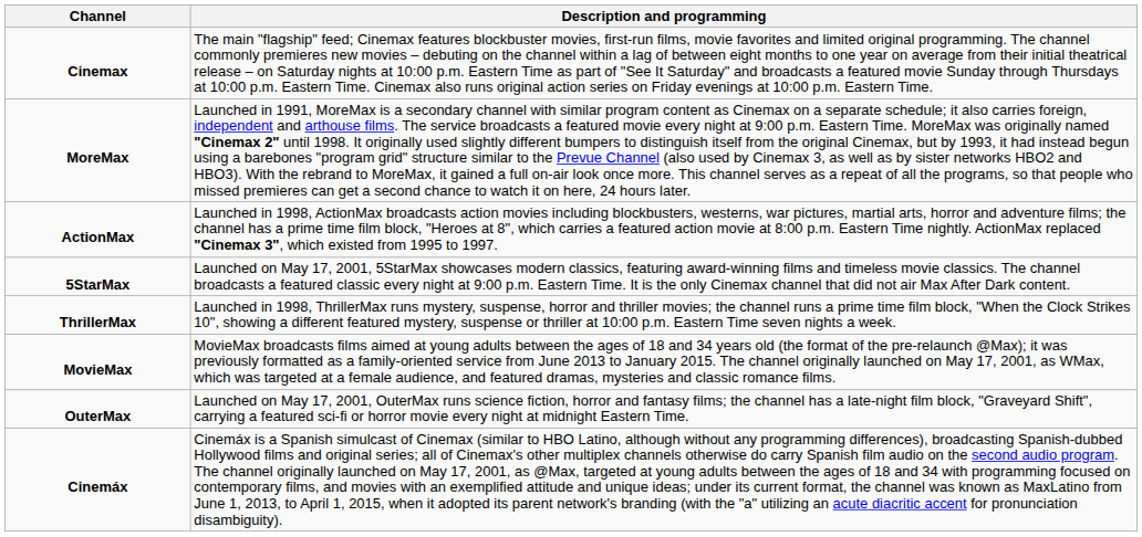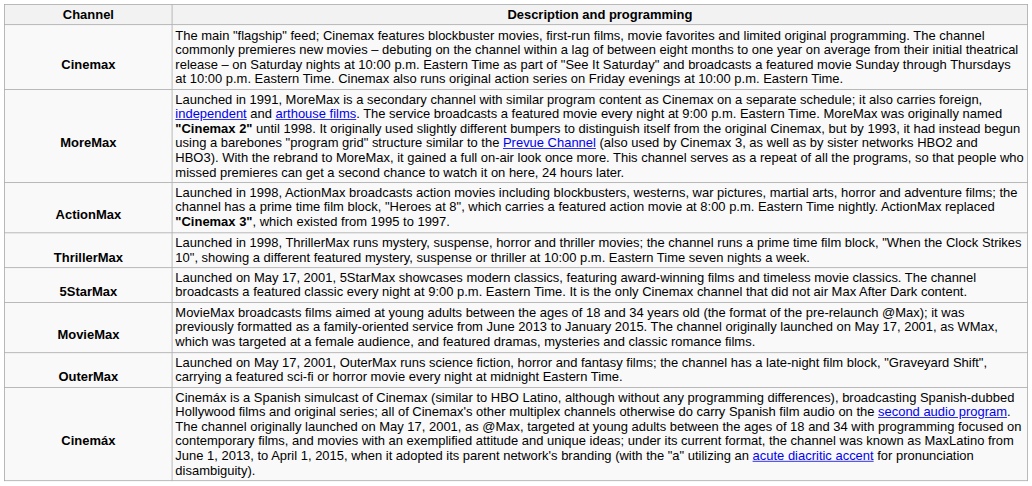rows swapped: ThrillerMax <-> 5StarMax
